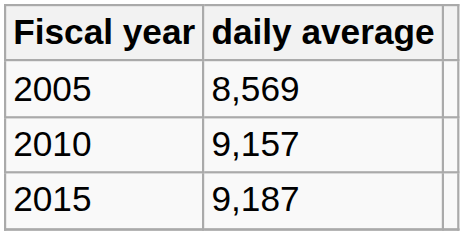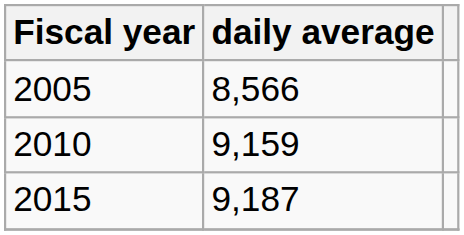2005 | daily average: 8,569 -> 8,566
2010 | daily average: 9,157 -> 9,159
